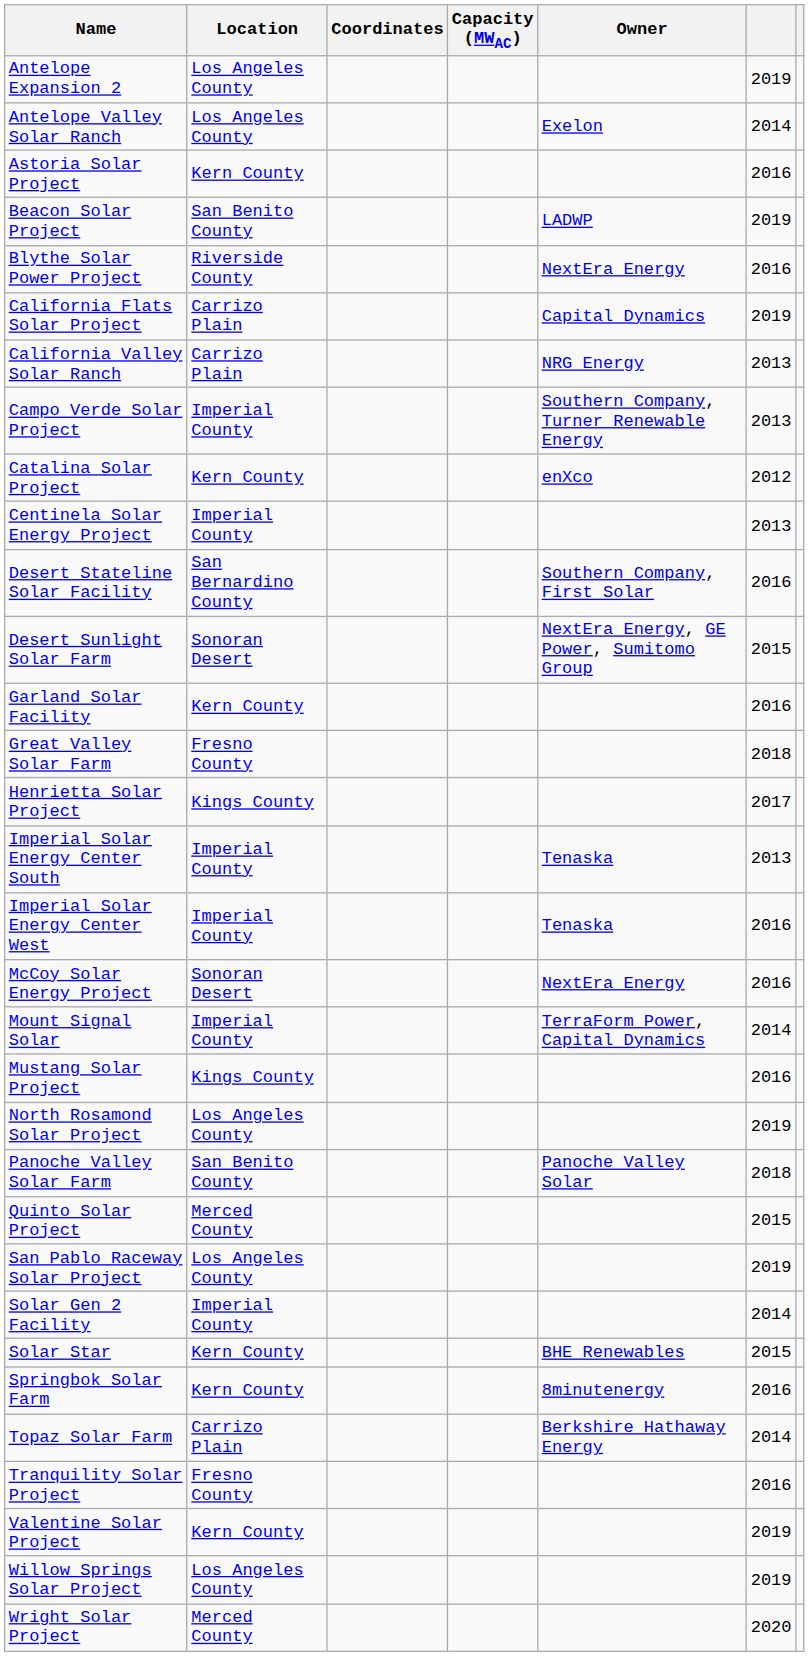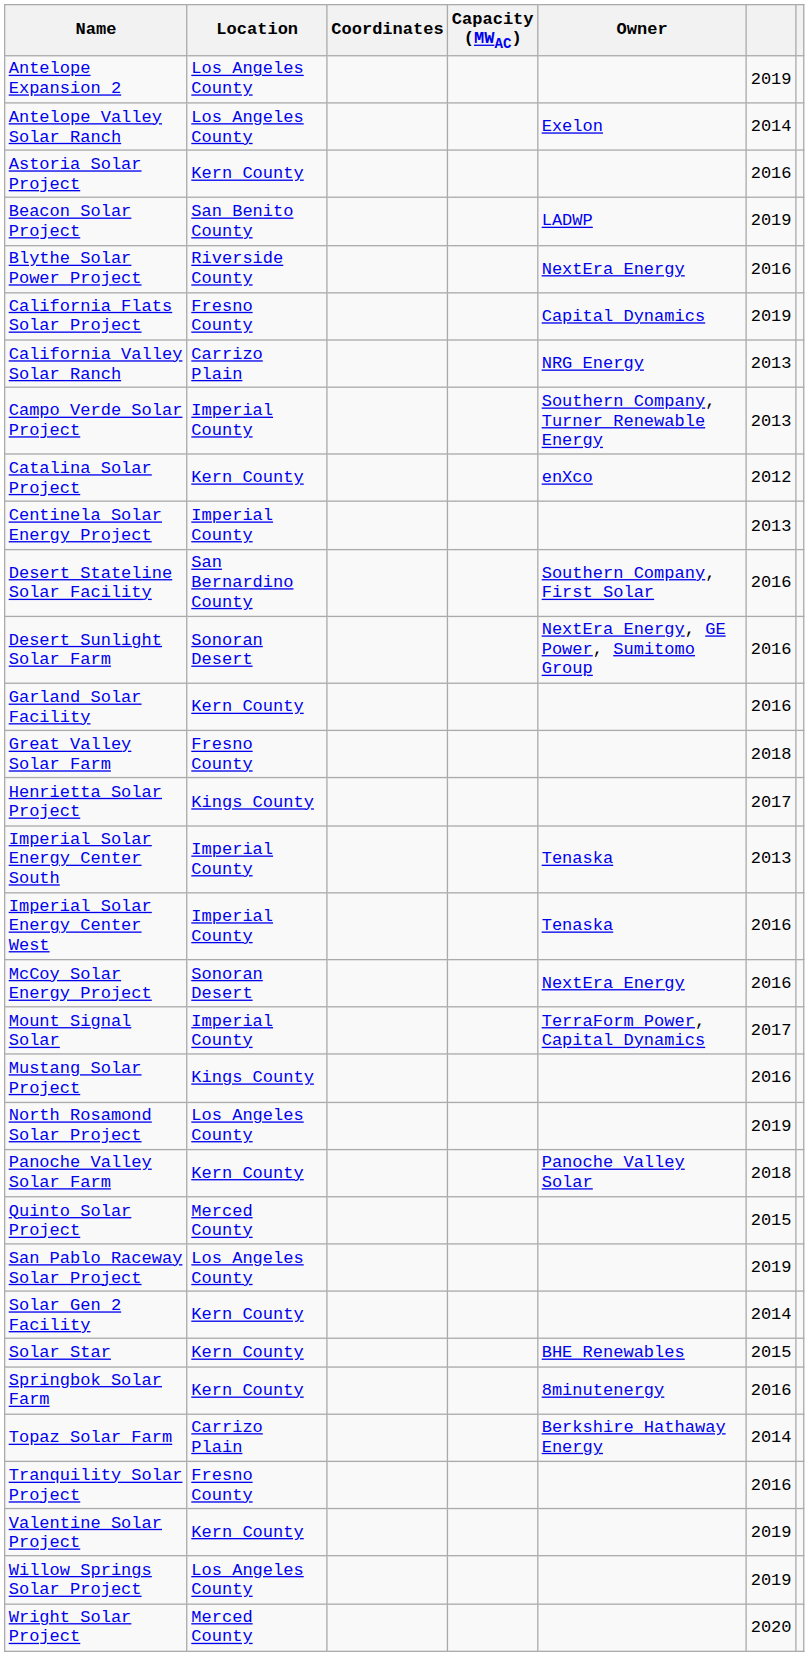California Flats Solar Project | Location: Carrizo Plain -> Fresno County
Desert Sunlight Solar Farm | column 6: 2015 -> 2016
Mount Signal Solar | column 6: 2014 -> 2017
Panoche Valley Solar Farm | Location: San Benito County -> Kern County
Solar Gen 2 Facility | Location: Imperial County -> Kern County
